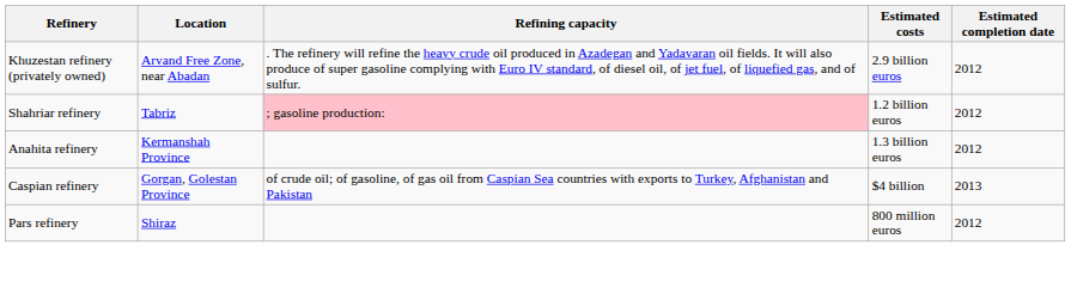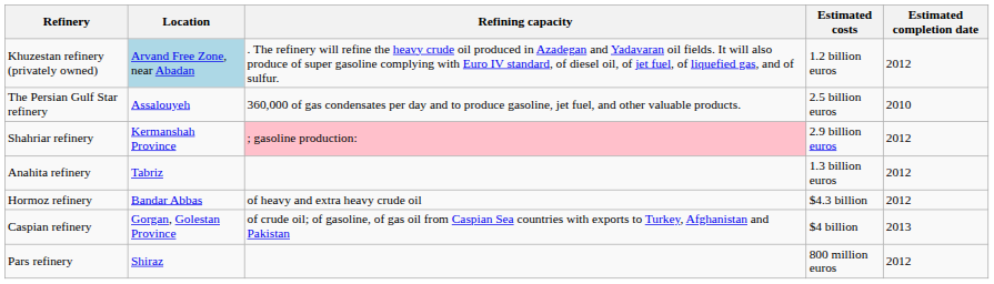Khuzestan refinery (privately owned) | Location: no background -> lightblue background
Khuzestan refinery (privately owned) | Estimated costs: 2.9 billion euros -> 1.2 billion euros
+ row: The Persian Gulf Star refinery | Assalouyeh | 360,000 of gas condensates per day and to produce gasoline, jet fuel, and other valuable products. | 2.5 billion euros | 2010
Shahriar refinery | Location: Tabriz -> Kermanshah Province
Shahriar refinery | Estimated costs: 1.2 billion euros -> 2.9 billion euros
Anahita refinery | Location: Kermanshah Province -> Tabriz
+ row: Hormoz refinery | Bandar Abbas | of heavy and extra heavy crude oil | $4.3 billion | 2012
